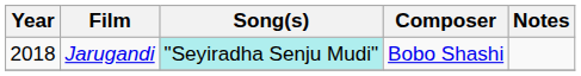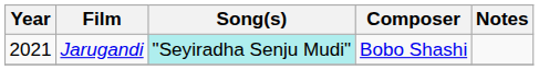Jarugandi | Year: 2018 -> 2021
